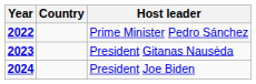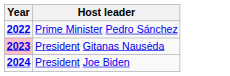- column: Country
President Gitanas Nausėda | Year: no background -> pink background
